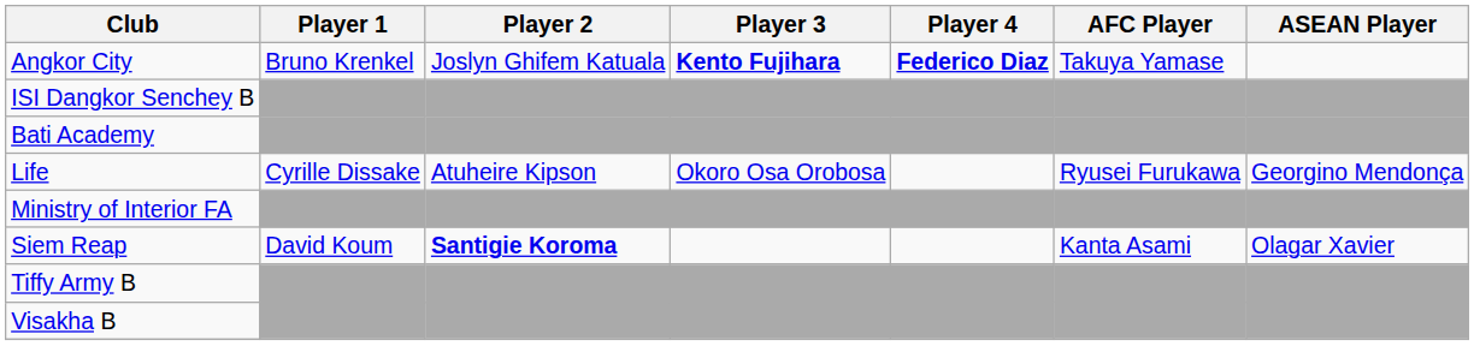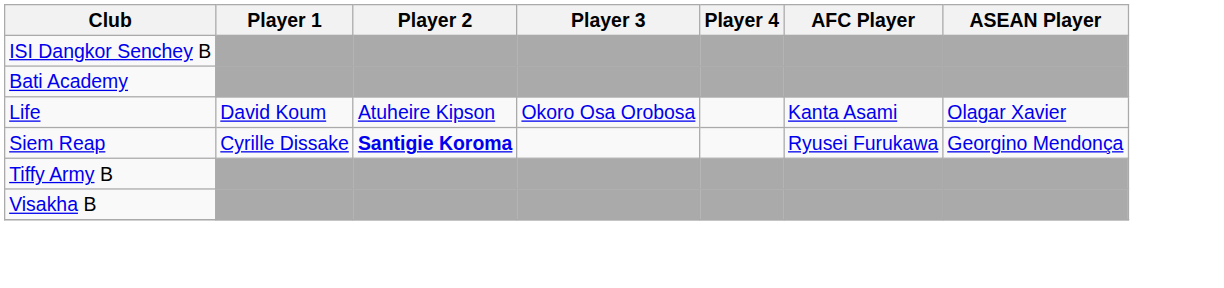- row: Angkor City | Bruno Krenkel | Joslyn Ghifem Katuala | Kento Fujihara | Federico Diaz | Takuya Yamase
Life | Player 1: Cyrille Dissake -> David Koum
Life | AFC Player: Ryusei Furukawa -> Kanta Asami
Life | ASEAN Player: Georgino Mendonça -> Olagar Xavier
- row: Ministry of Interior FA
Siem Reap | Player 1: David Koum -> Cyrille Dissake
Siem Reap | AFC Player: Kanta Asami -> Ryusei Furukawa
Siem Reap | ASEAN Player: Olagar Xavier -> Georgino Mendonça
